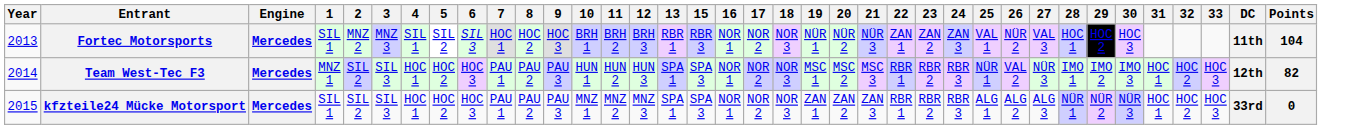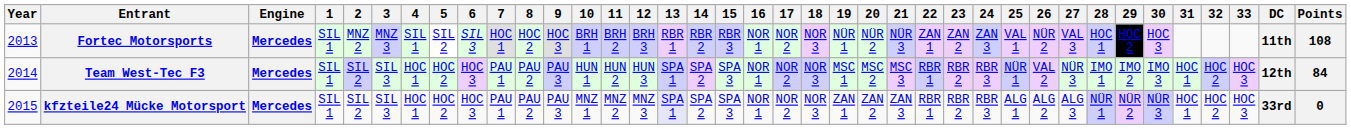+ column: 14 | RBR 2 | SPA 2 | SPA 2
Fortec Motorsports | Points: 104 -> 108
Team West-Tec F3 | 1: MNZ 1 -> SIL 1
Team West-Tec F3 | Points: 82 -> 84
kfzteile24 Mücke Motorsport | 13: no background -> lavender background
